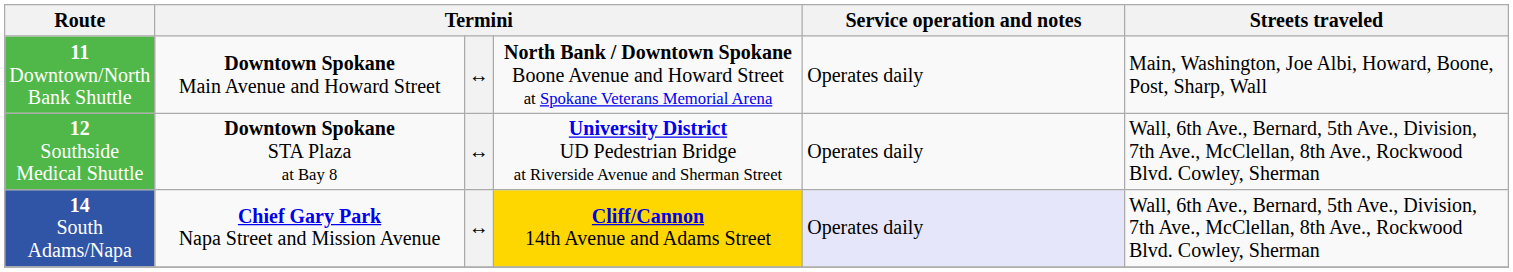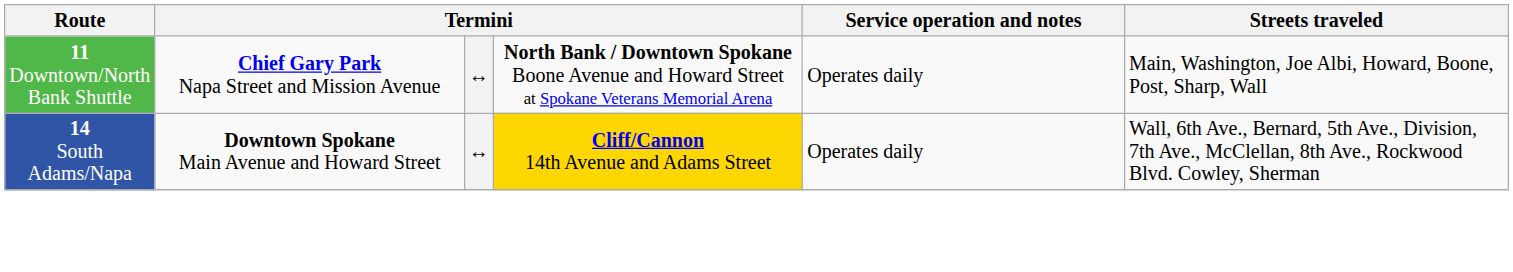11 Downtown/North Bank Shuttle | column 2: Downtown Spokane Main Avenue and Howard Street -> Chief Gary Park Napa Street and Mission Avenue
- row: 12 Southside Medical Shuttle | Downtown Spokane STA Plaza at Bay 8 | ↔ | University District UD Pedestrian Bridge at Riverside Avenue and Sherman Street | Operates daily | Wall, 6th Ave., Bernard, 5th Ave., Division, 7th Ave., McClellan, 8th Ave., Rockwood Blvd. Cowley, Sherman
14 South Adams/Napa | column 2: Chief Gary Park Napa Street and Mission Avenue -> Downtown Spokane Main Avenue and Howard Street
14 South Adams/Napa | Service operation and notes: lavender background -> no background
